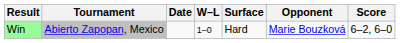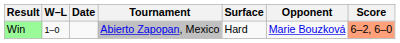columns swapped: W–L <-> Tournament
Win | Score: no background -> lightsalmon background
